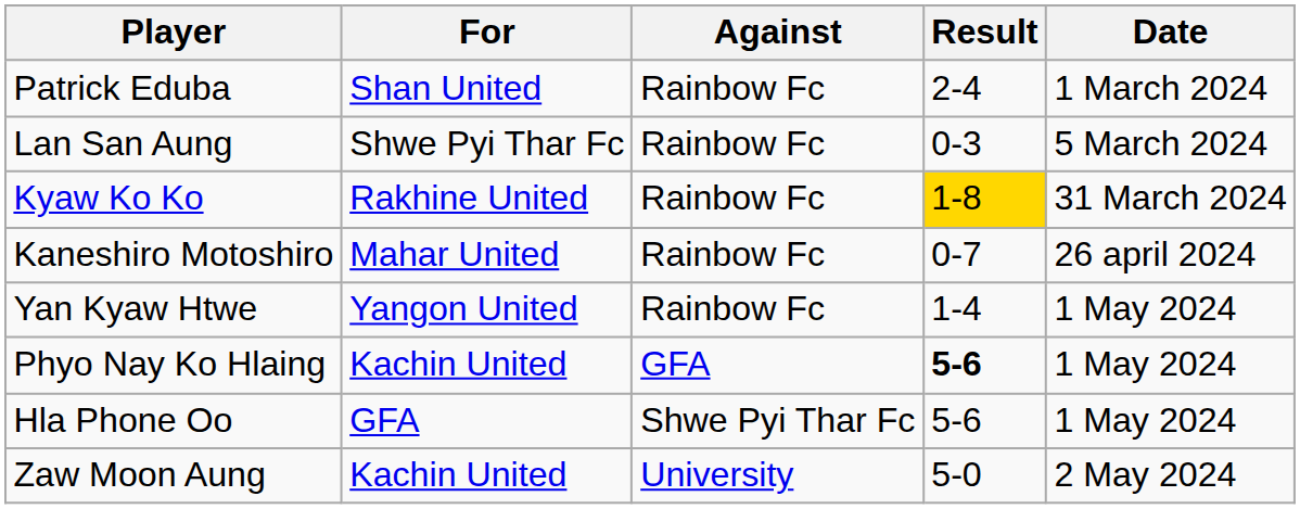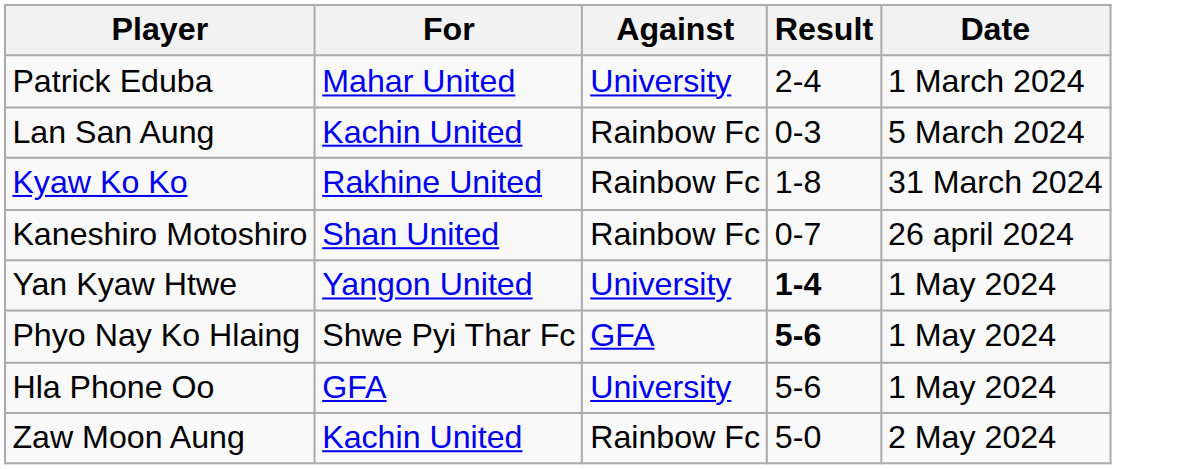Patrick Eduba | For: Shan United -> Mahar United
Patrick Eduba | Against: Rainbow Fc -> University
Lan San Aung | For: Shwe Pyi Thar Fc -> Kachin United
Kyaw Ko Ko | Result: gold background -> no background
Kaneshiro Motoshiro | For: Mahar United -> Shan United
Yan Kyaw Htwe | Against: Rainbow Fc -> University
Yan Kyaw Htwe | Result: normal -> bold
Phyo Nay Ko Hlaing | For: Kachin United -> Shwe Pyi Thar Fc
Hla Phone Oo | Against: Shwe Pyi Thar Fc -> University
Zaw Moon Aung | Against: University -> Rainbow Fc
